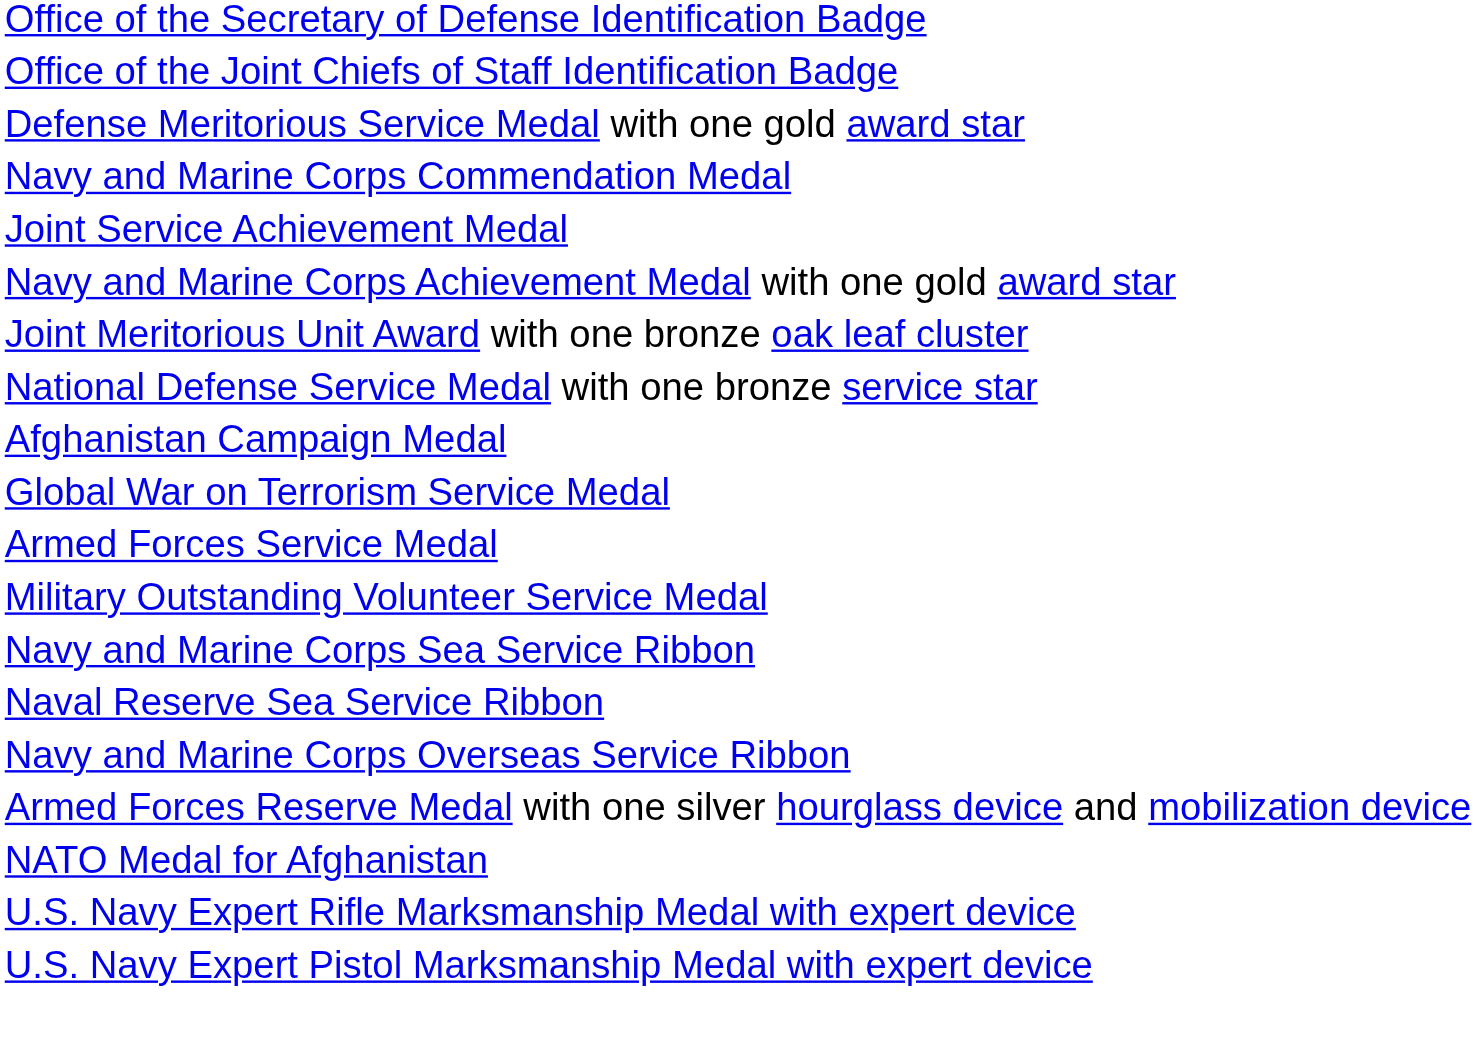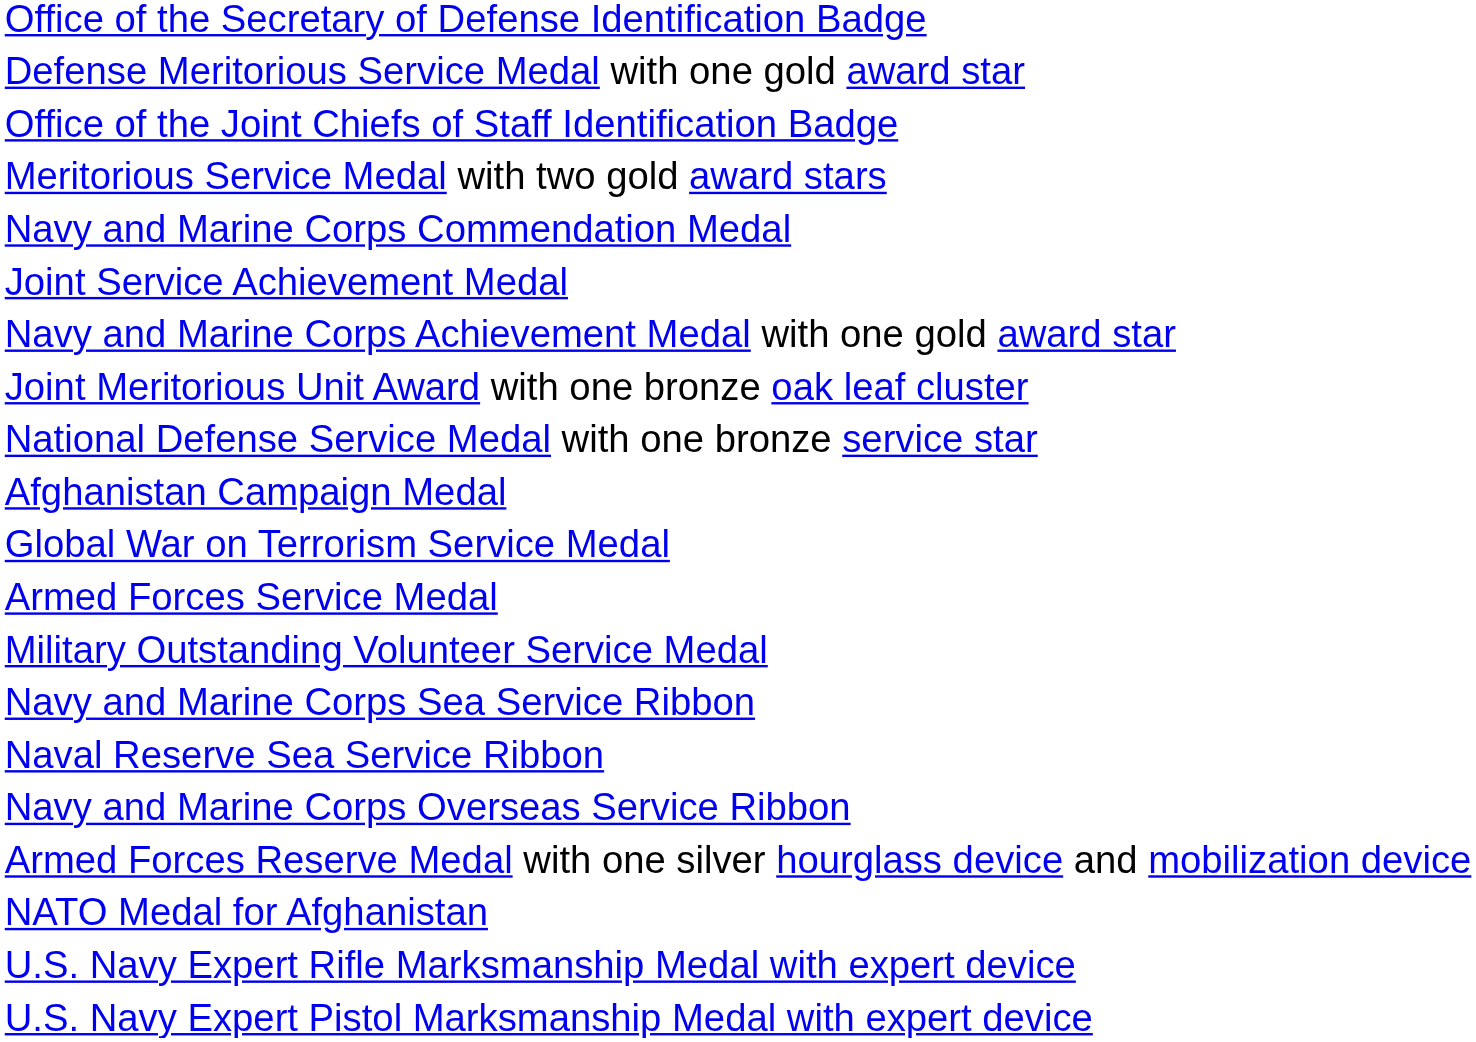rows swapped: Office of the Joint Chiefs of Staff Identification Badge <-> Defense Meritorious Service Medal with one gold award star
+ row: Meritorious Service Medal with two gold award stars
